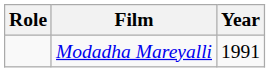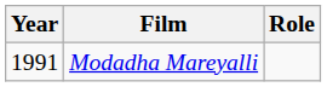columns swapped: Year <-> Role
